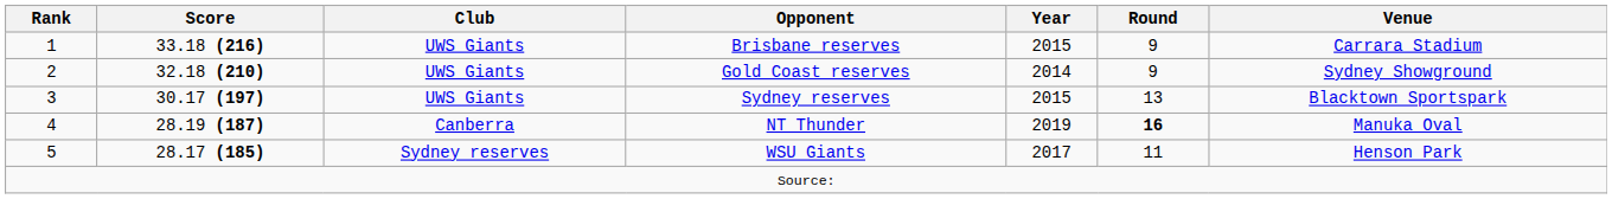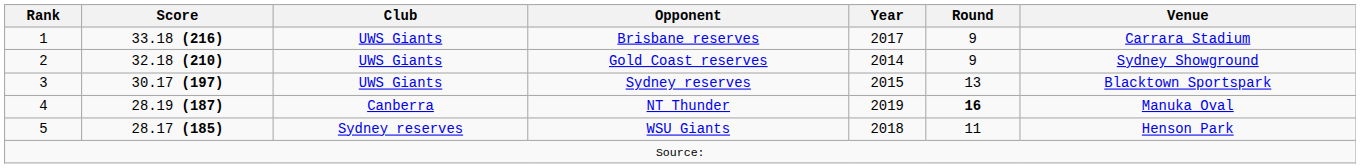Brisbane reserves | Year: 2015 -> 2017
WSU Giants | Year: 2017 -> 2018
